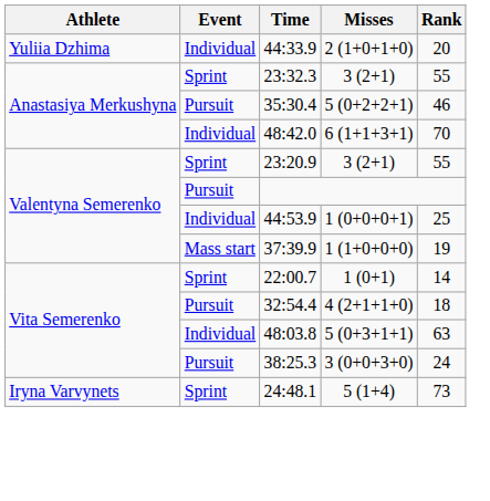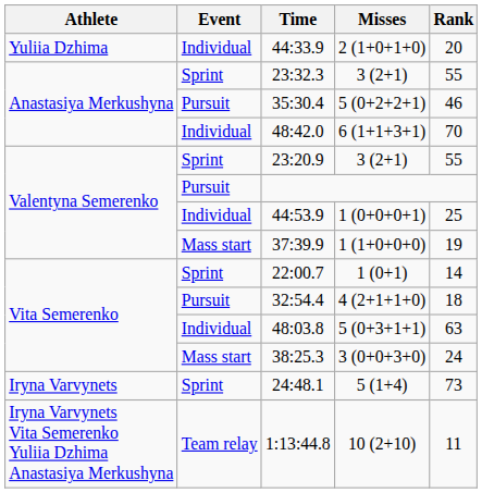38:25.3 | Event: Pursuit -> Mass start
+ row: Iryna Varvynets Vita Semerenko Yuliia Dzhima Anastasiya Merkushyna | Team relay | 1:13:44.8 | 10 (2+10) | 11
